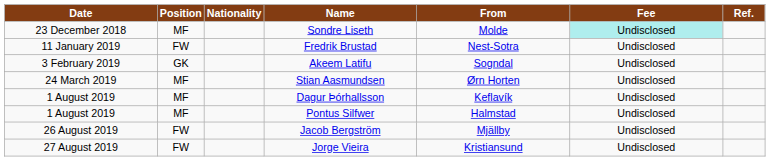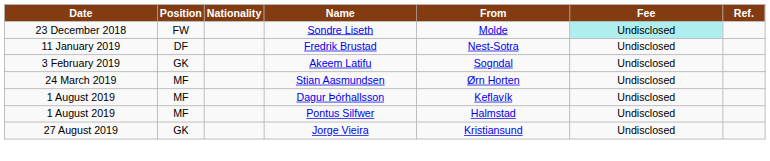Sondre Liseth | Position: MF -> FW
Fredrik Brustad | Position: FW -> DF
- row: 26 August 2019 | FW | Jacob Bergström | Mjällby | Undisclosed
Jorge Vieira | Position: FW -> GK
